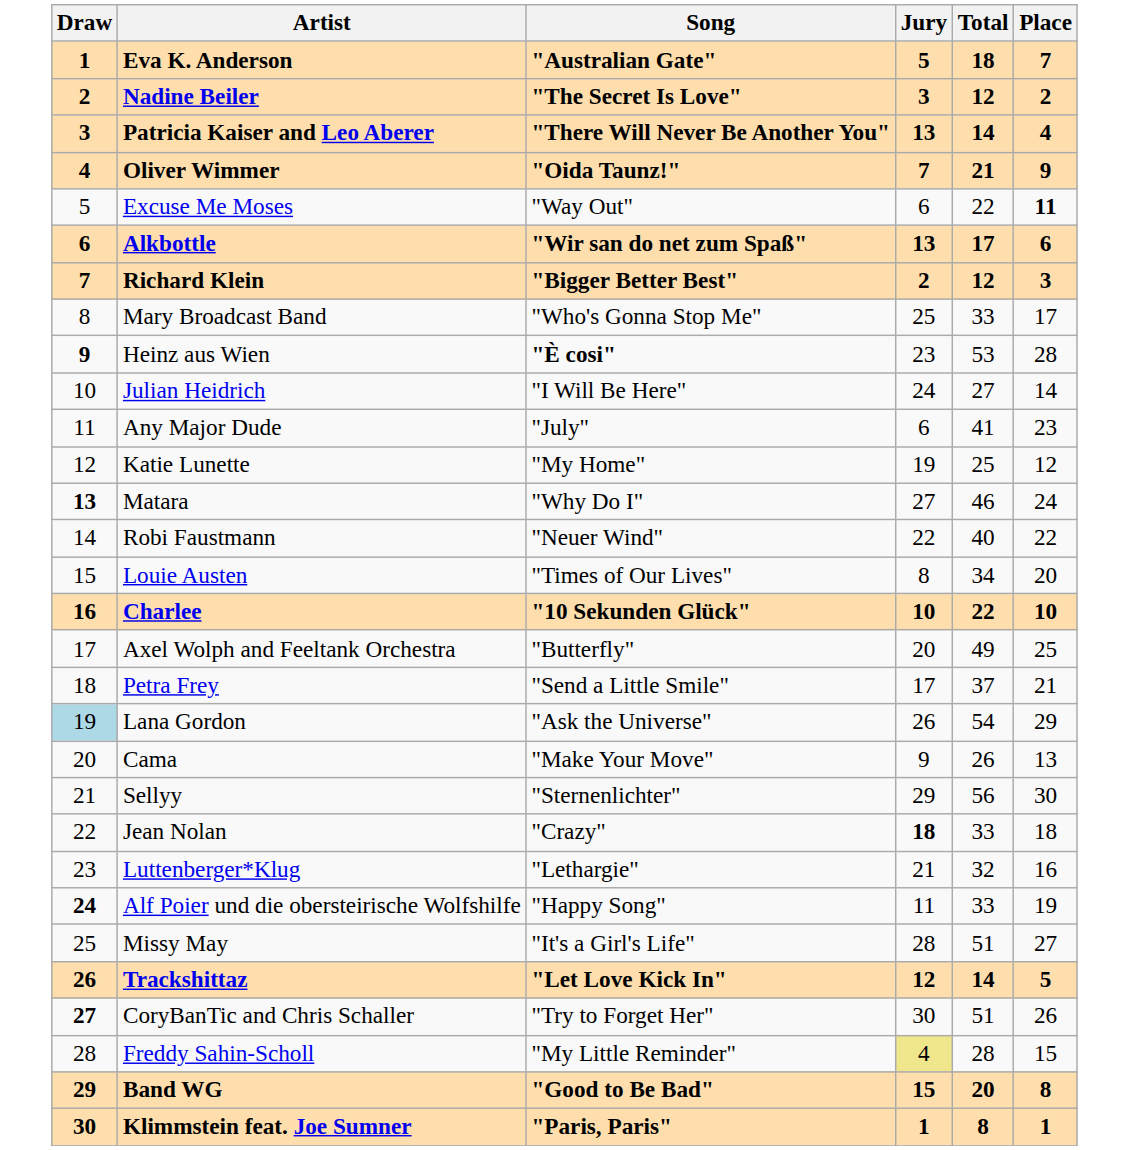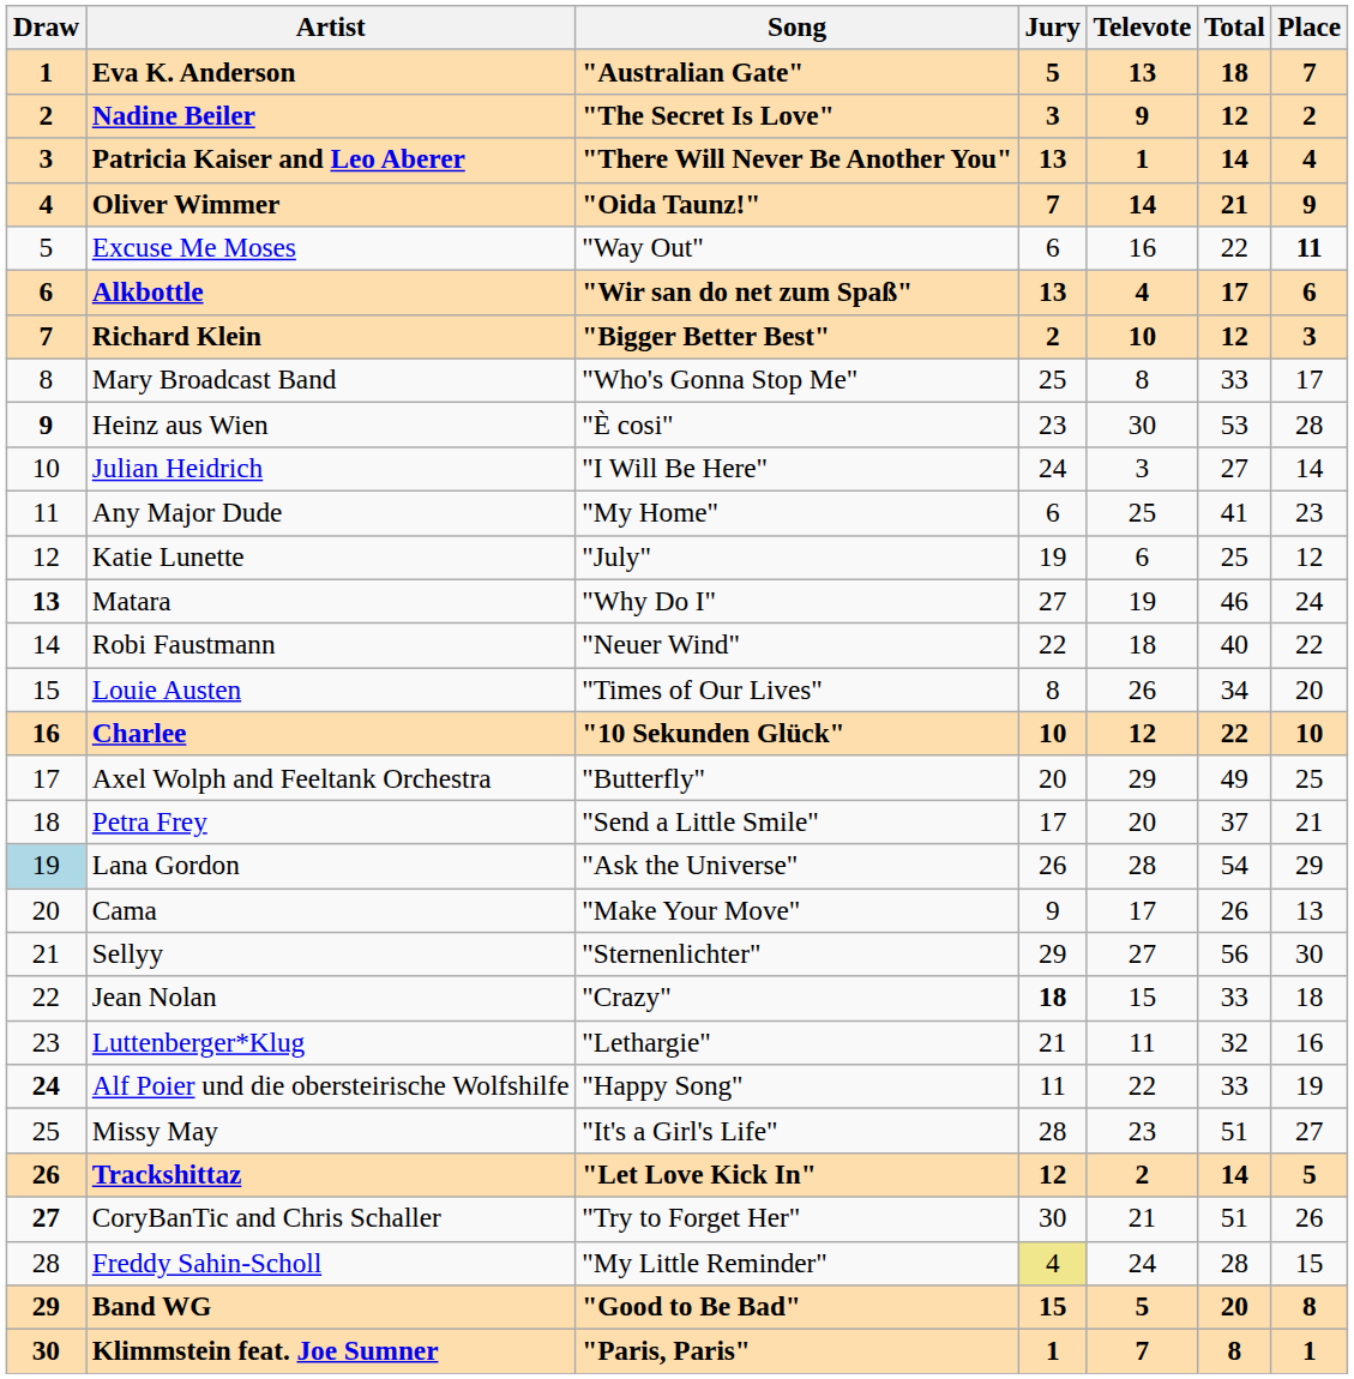+ column: Televote | 13 | 9 | 1 | 14 | 16 | 4 | 10 | 8 | 30 | 3 | 25 | 6 | 19 | 18 | 26 | 12 | 29 | 20 | 28 | 17 | 27 | 15 | 11 | 22 | 23 | 2 | 21 | 24 | 5 | 7
Heinz aus Wien | Song: bold -> normal
Any Major Dude | Song: "July" -> "My Home"
Katie Lunette | Song: "My Home" -> "July"
